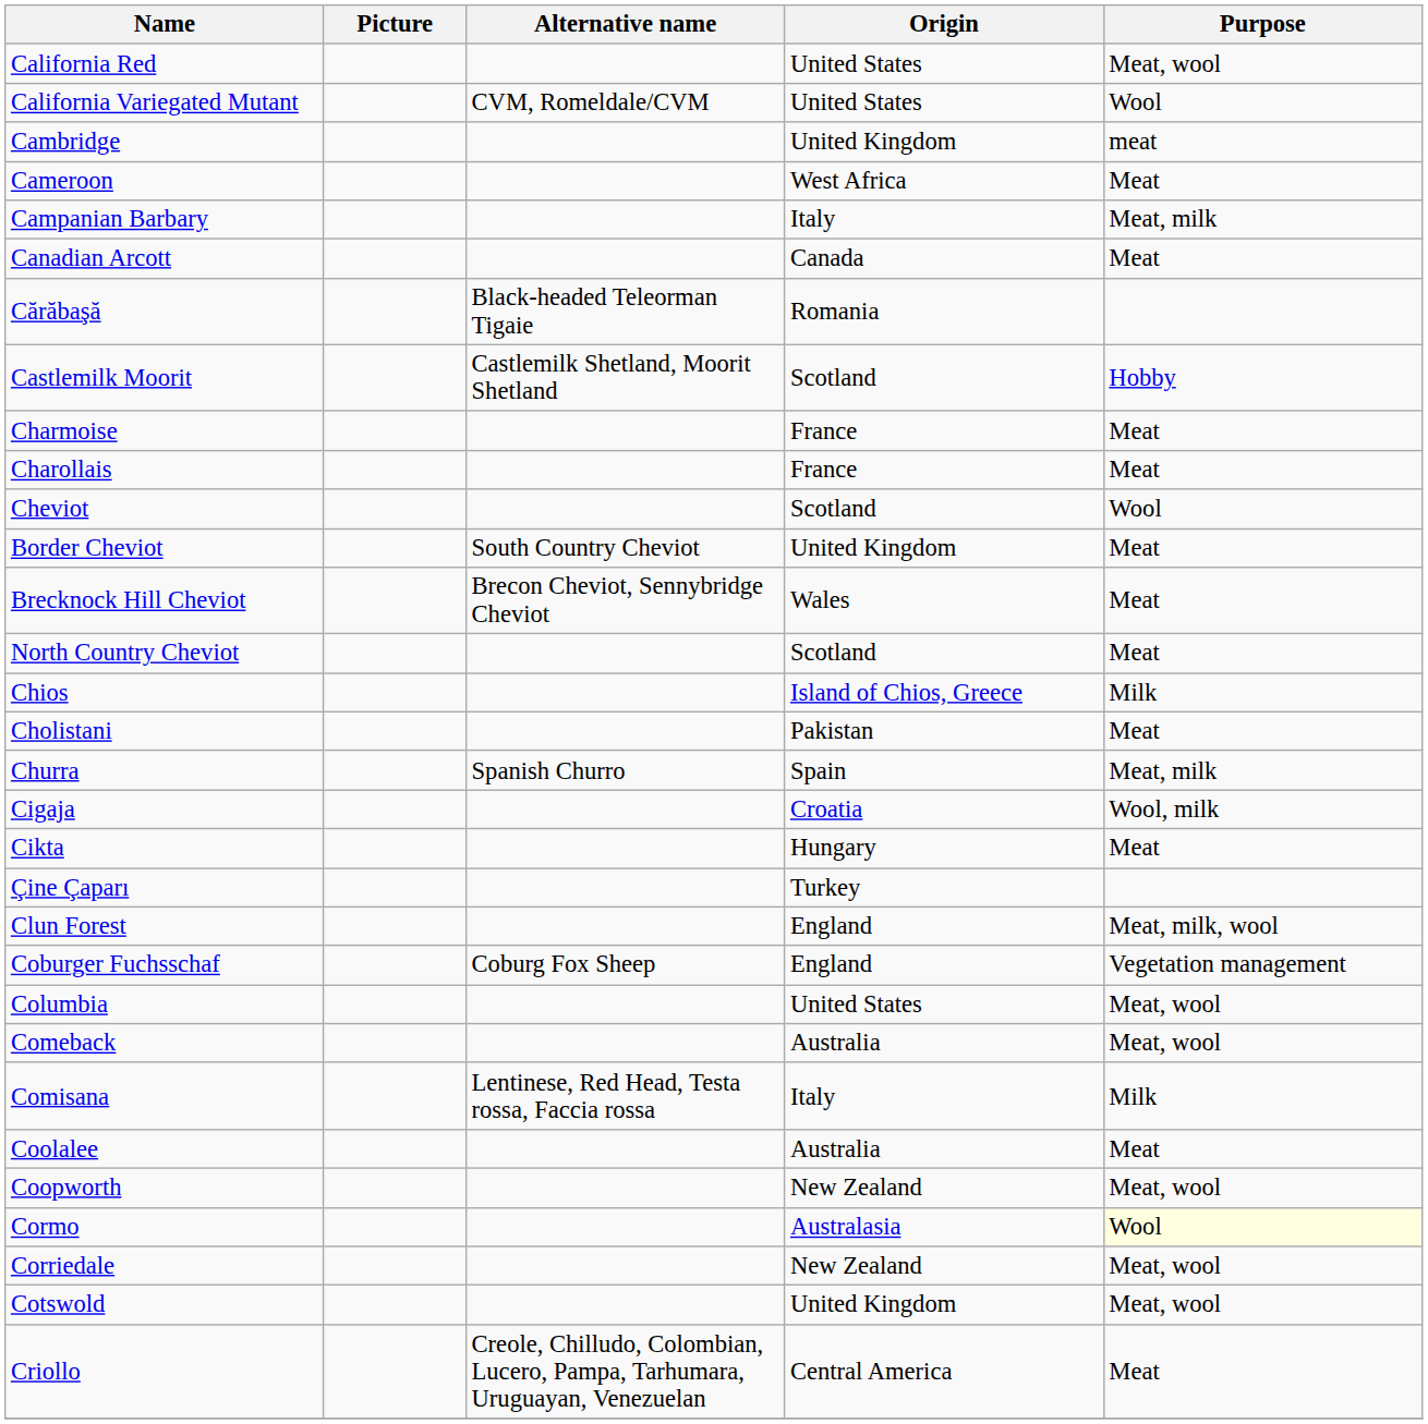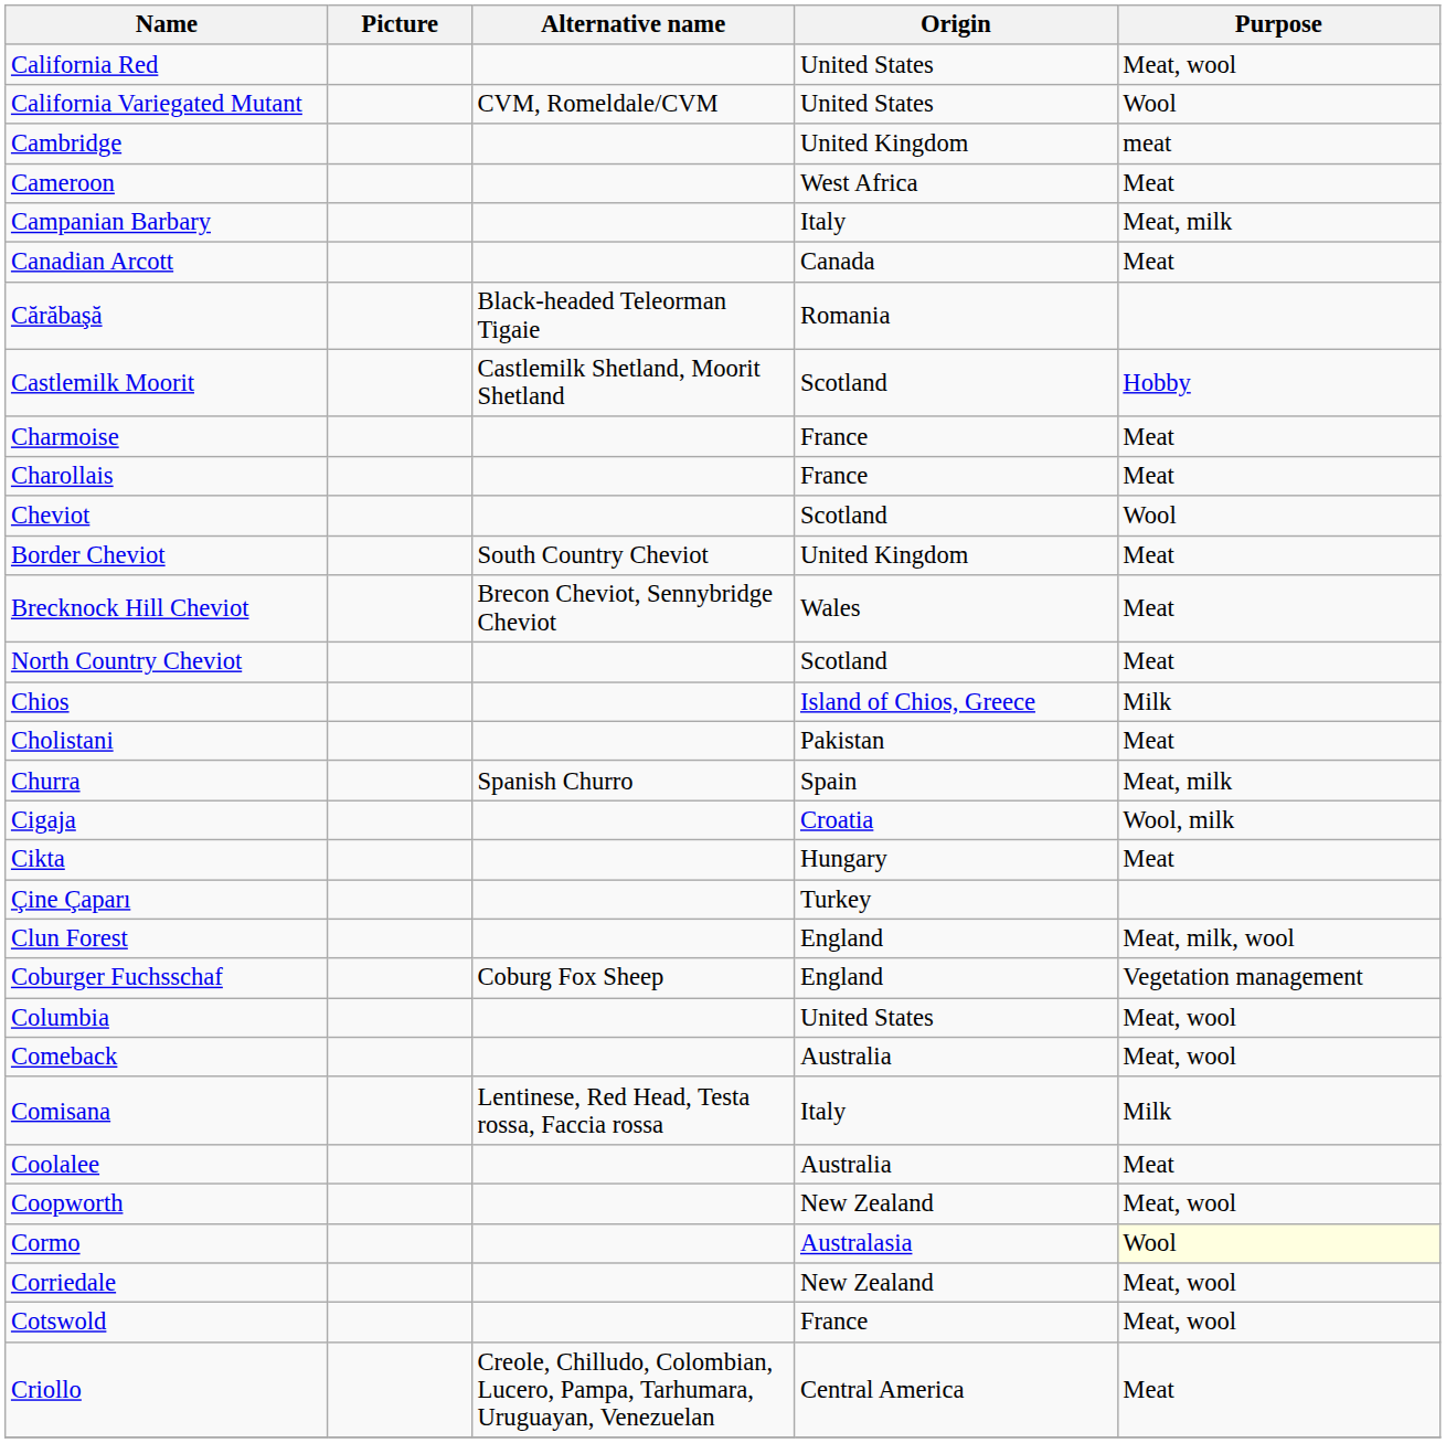Cotswold | Origin: United Kingdom -> France
